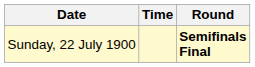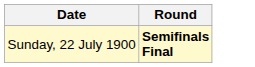- column: Time
